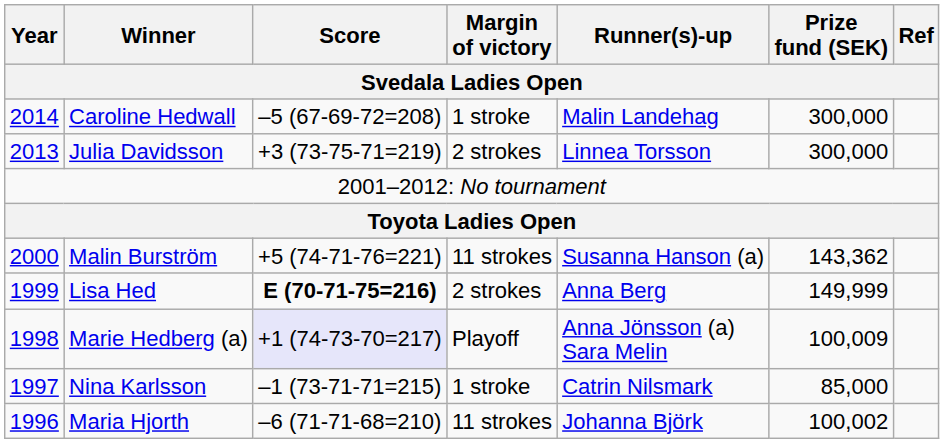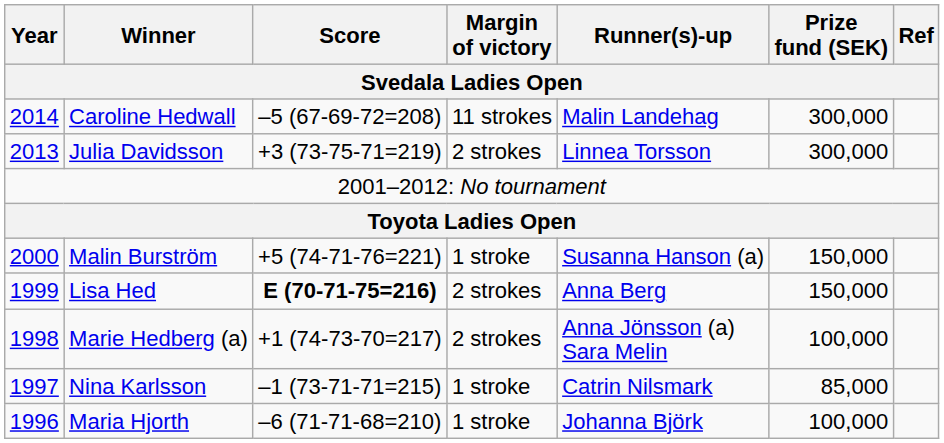Caroline Hedwall | Margin of victory: 1 stroke -> 11 strokes
Malin Burström | Margin of victory: 11 strokes -> 1 stroke
Malin Burström | Prize fund (SEK): 143,362 -> 150,000
Lisa Hed | Prize fund (SEK): 149,999 -> 150,000
Marie Hedberg (a) | Score: lavender background -> no background
Marie Hedberg (a) | Margin of victory: Playoff -> 2 strokes
Marie Hedberg (a) | Prize fund (SEK): 100,009 -> 100,000
Maria Hjorth | Margin of victory: 11 strokes -> 1 stroke
Maria Hjorth | Prize fund (SEK): 100,002 -> 100,000
